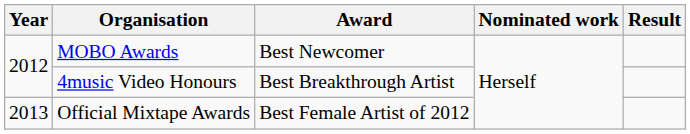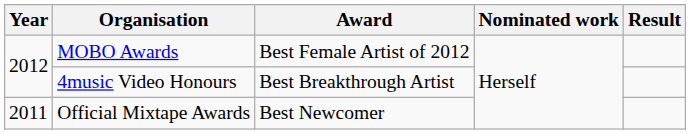MOBO Awards | Award: Best Newcomer -> Best Female Artist of 2012
Official Mixtape Awards | Year: 2013 -> 2011
Official Mixtape Awards | Award: Best Female Artist of 2012 -> Best Newcomer
